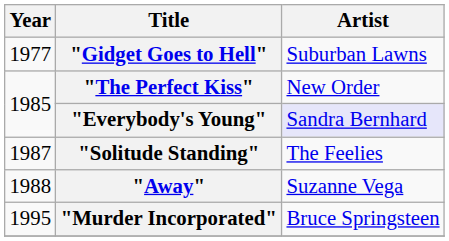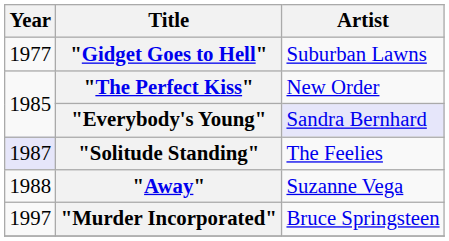"Solitude Standing" | Year: no background -> lavender background
"Murder Incorporated" | Year: 1995 -> 1997
